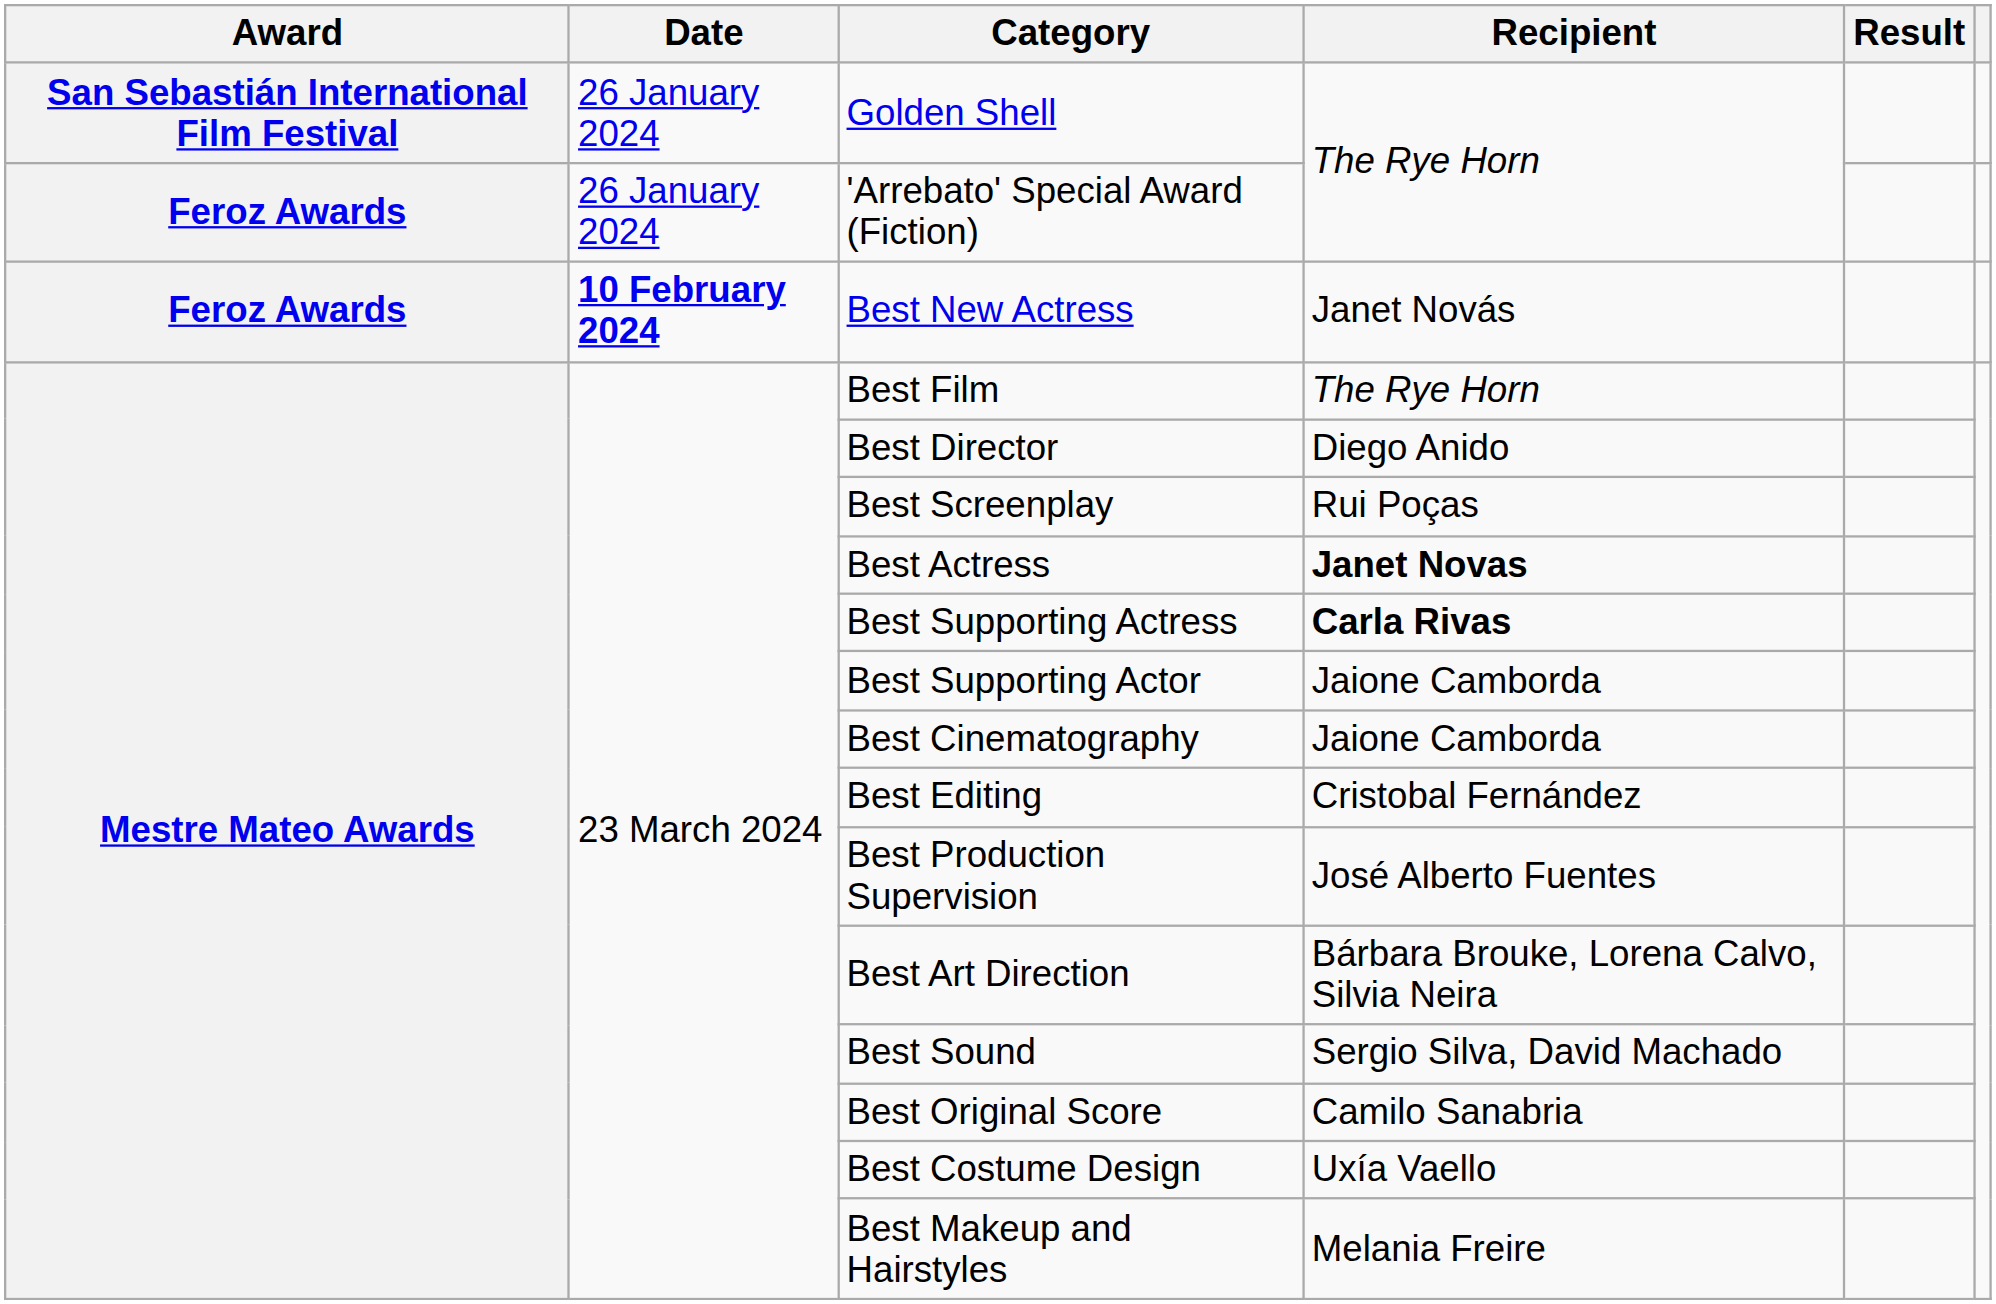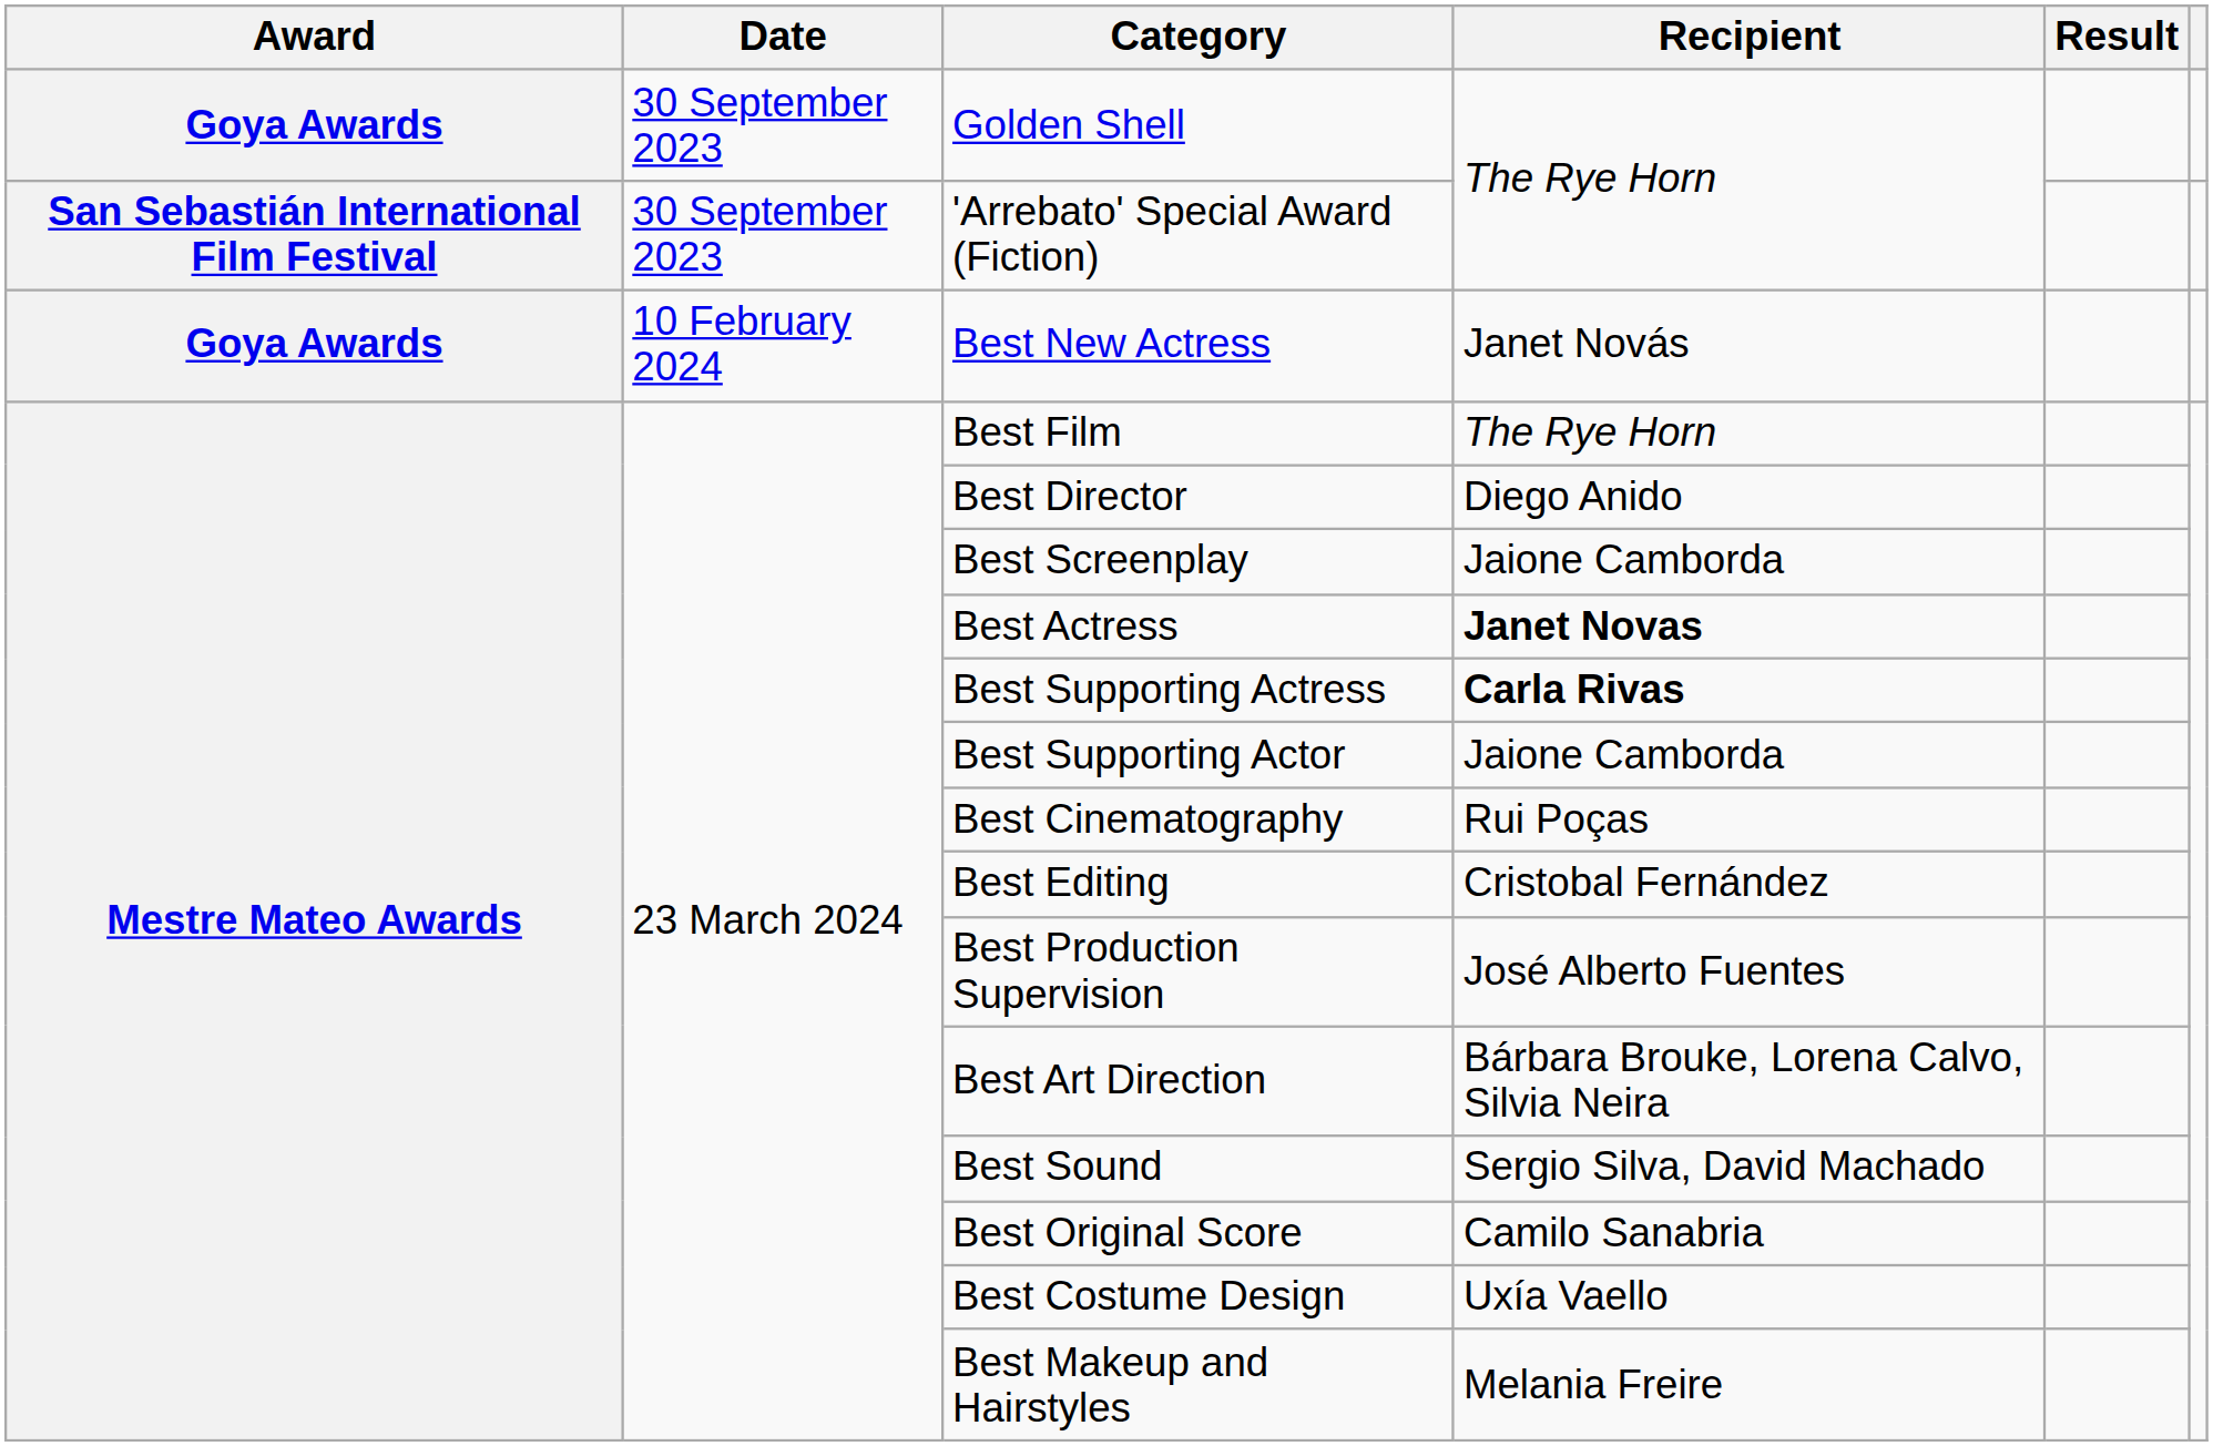Golden Shell | Award: San Sebastián International Film Festival -> Goya Awards
Golden Shell | Date: 26 January 2024 -> 30 September 2023
'Arrebato' Special Award (Fiction) | Award: Feroz Awards -> San Sebastián International Film Festival
'Arrebato' Special Award (Fiction) | Date: 26 January 2024 -> 30 September 2023
Best New Actress | Award: Feroz Awards -> Goya Awards
Best New Actress | Date: bold -> normal
Best Screenplay | Recipient: Rui Poças -> Jaione Camborda
Best Cinematography | Recipient: Jaione Camborda -> Rui Poças
